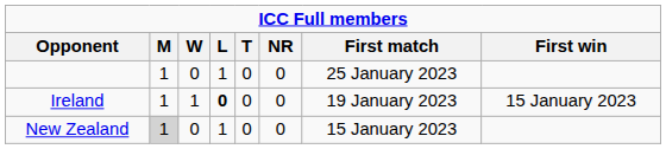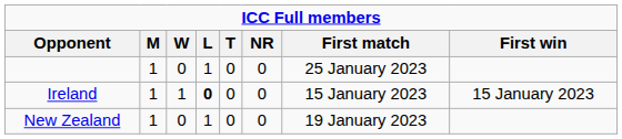Ireland | First match: 19 January 2023 -> 15 January 2023
New Zealand | M: lightgrey background -> no background
New Zealand | First match: 15 January 2023 -> 19 January 2023
